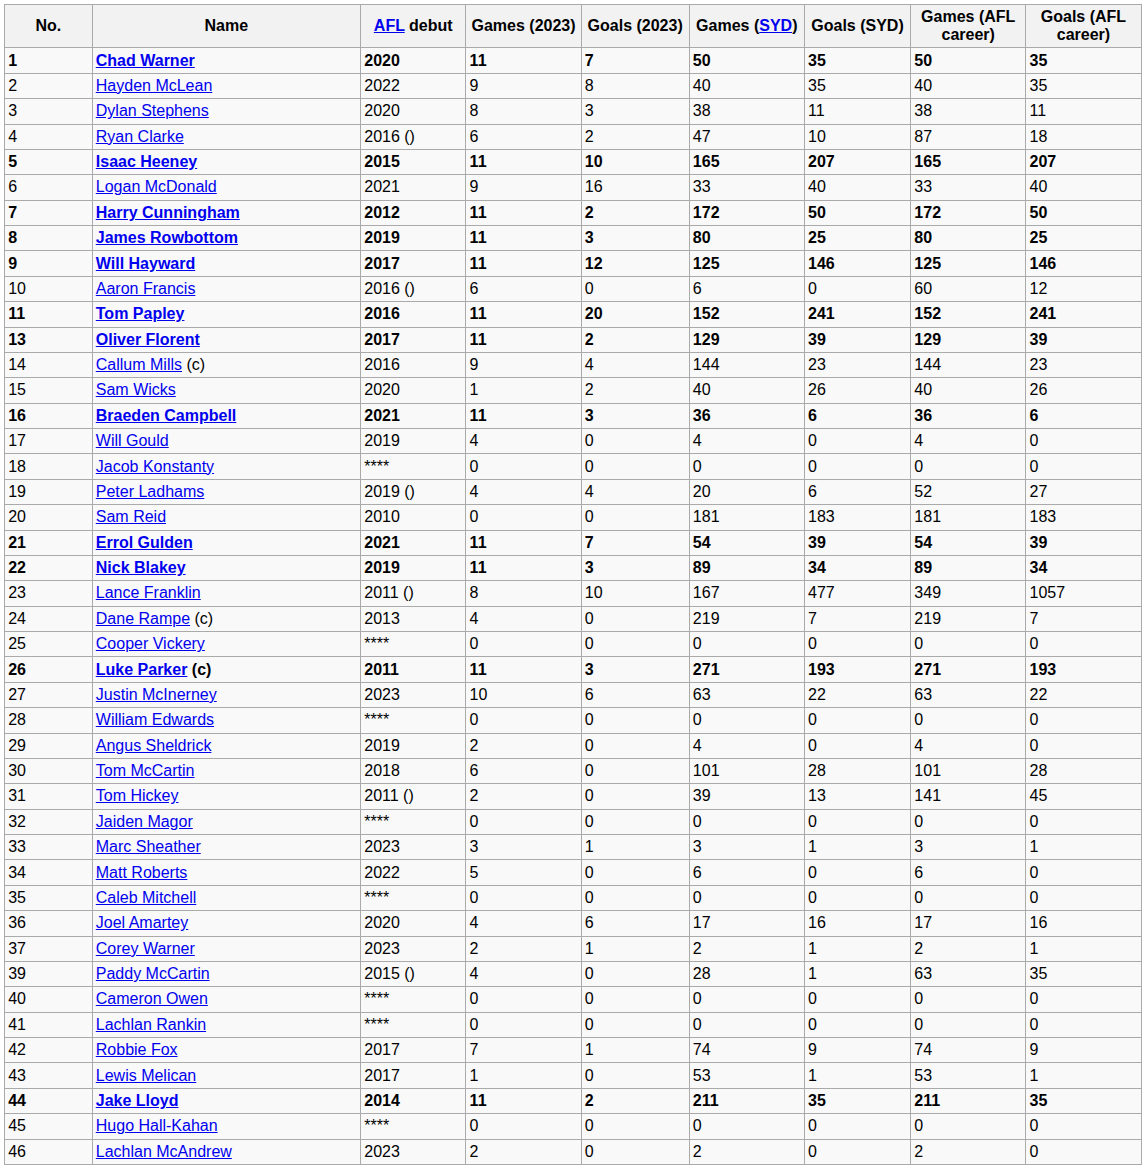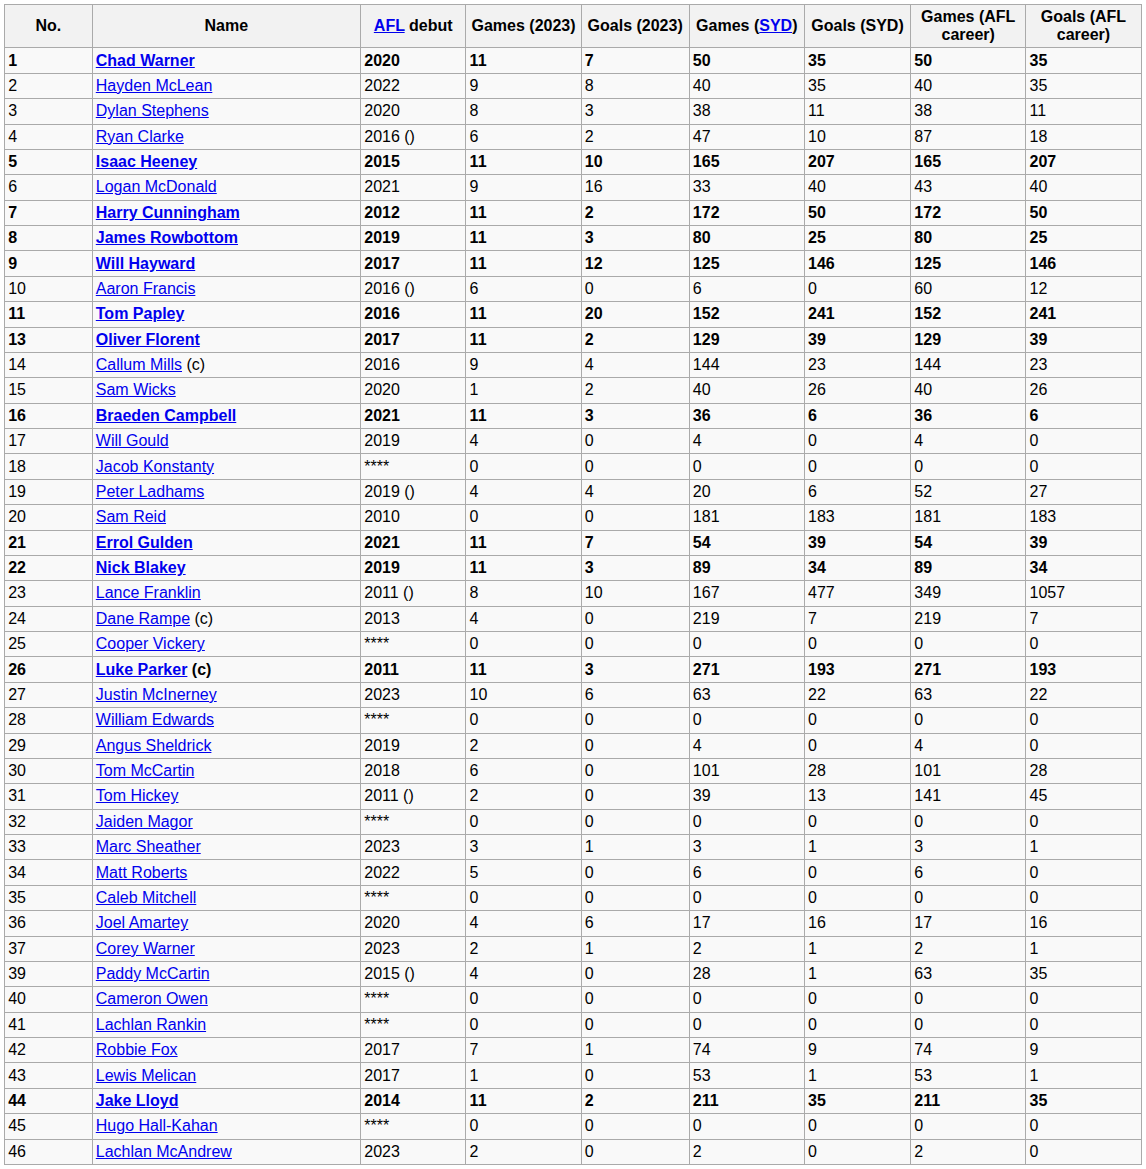Logan McDonald | Games (AFL career): 33 -> 43
